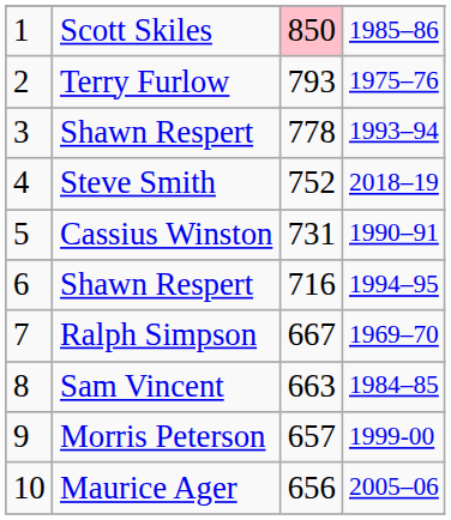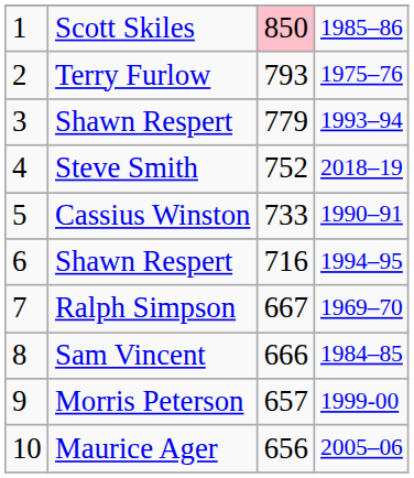3 / Shawn Respert | column 3: 778 -> 779
Cassius Winston | column 3: 731 -> 733
Sam Vincent | column 3: 663 -> 666
